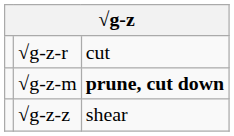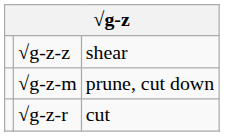rows swapped: √g-z-z <-> √g-z-r
√g-z-m | column 3: bold -> normal
